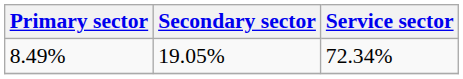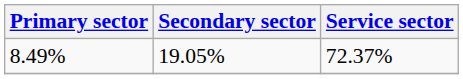8.49% | Service sector: 72.34% -> 72.37%
